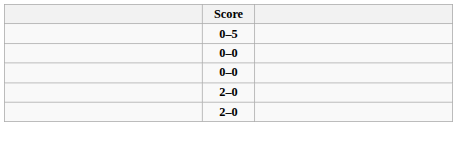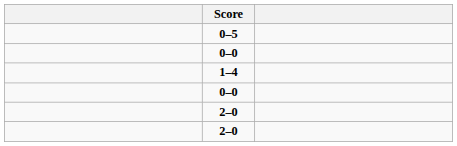+ row: 1–4
